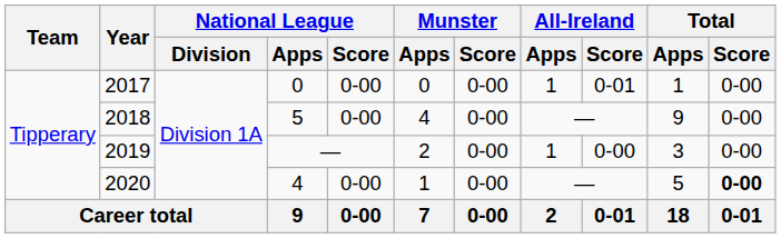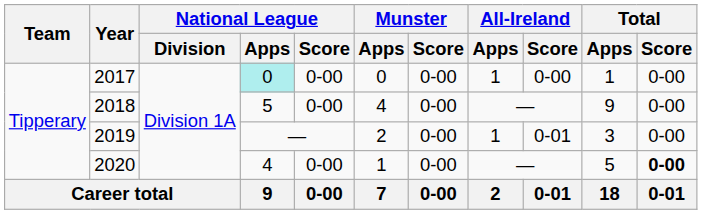2017 | National League / Apps: no background -> paleturquoise background
2017 | All-Ireland / Score: 0-01 -> 0-00
2019 | All-Ireland / Score: 0-00 -> 0-01
